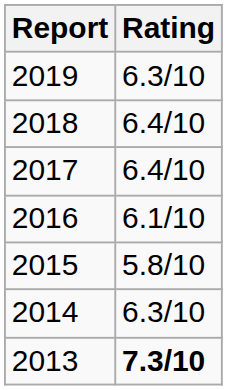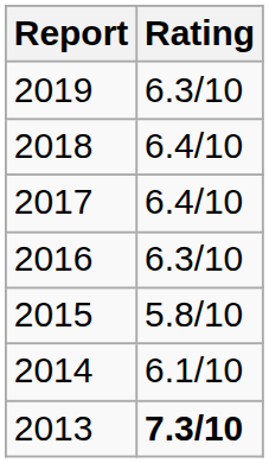2016 | Rating: 6.1/10 -> 6.3/10
2014 | Rating: 6.3/10 -> 6.1/10
